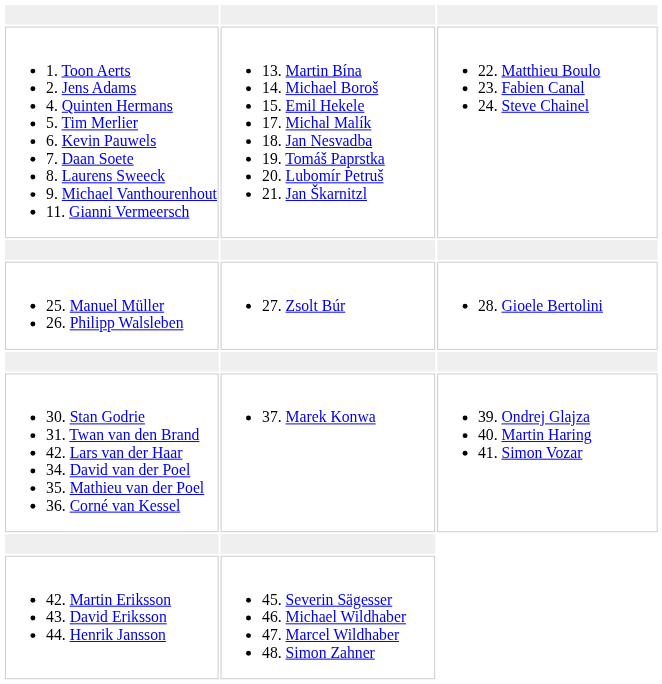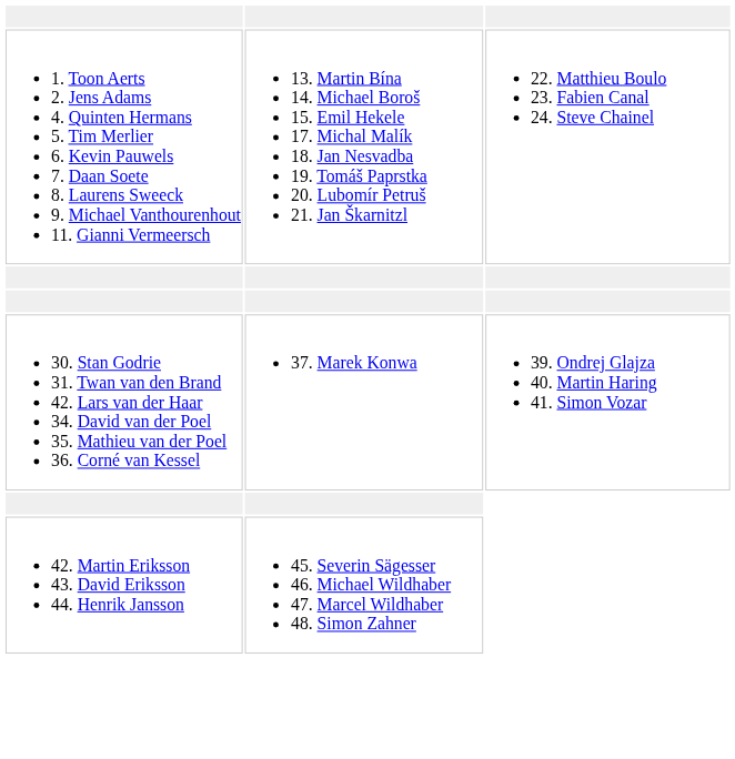- row: 25. Manuel Müller 26. Philipp Walsleben | 27. Zsolt Búr | 28. Gioele Bertolini
